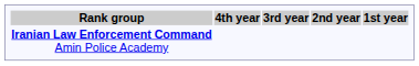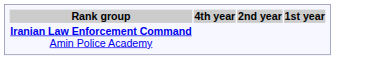- column: 3rd year
